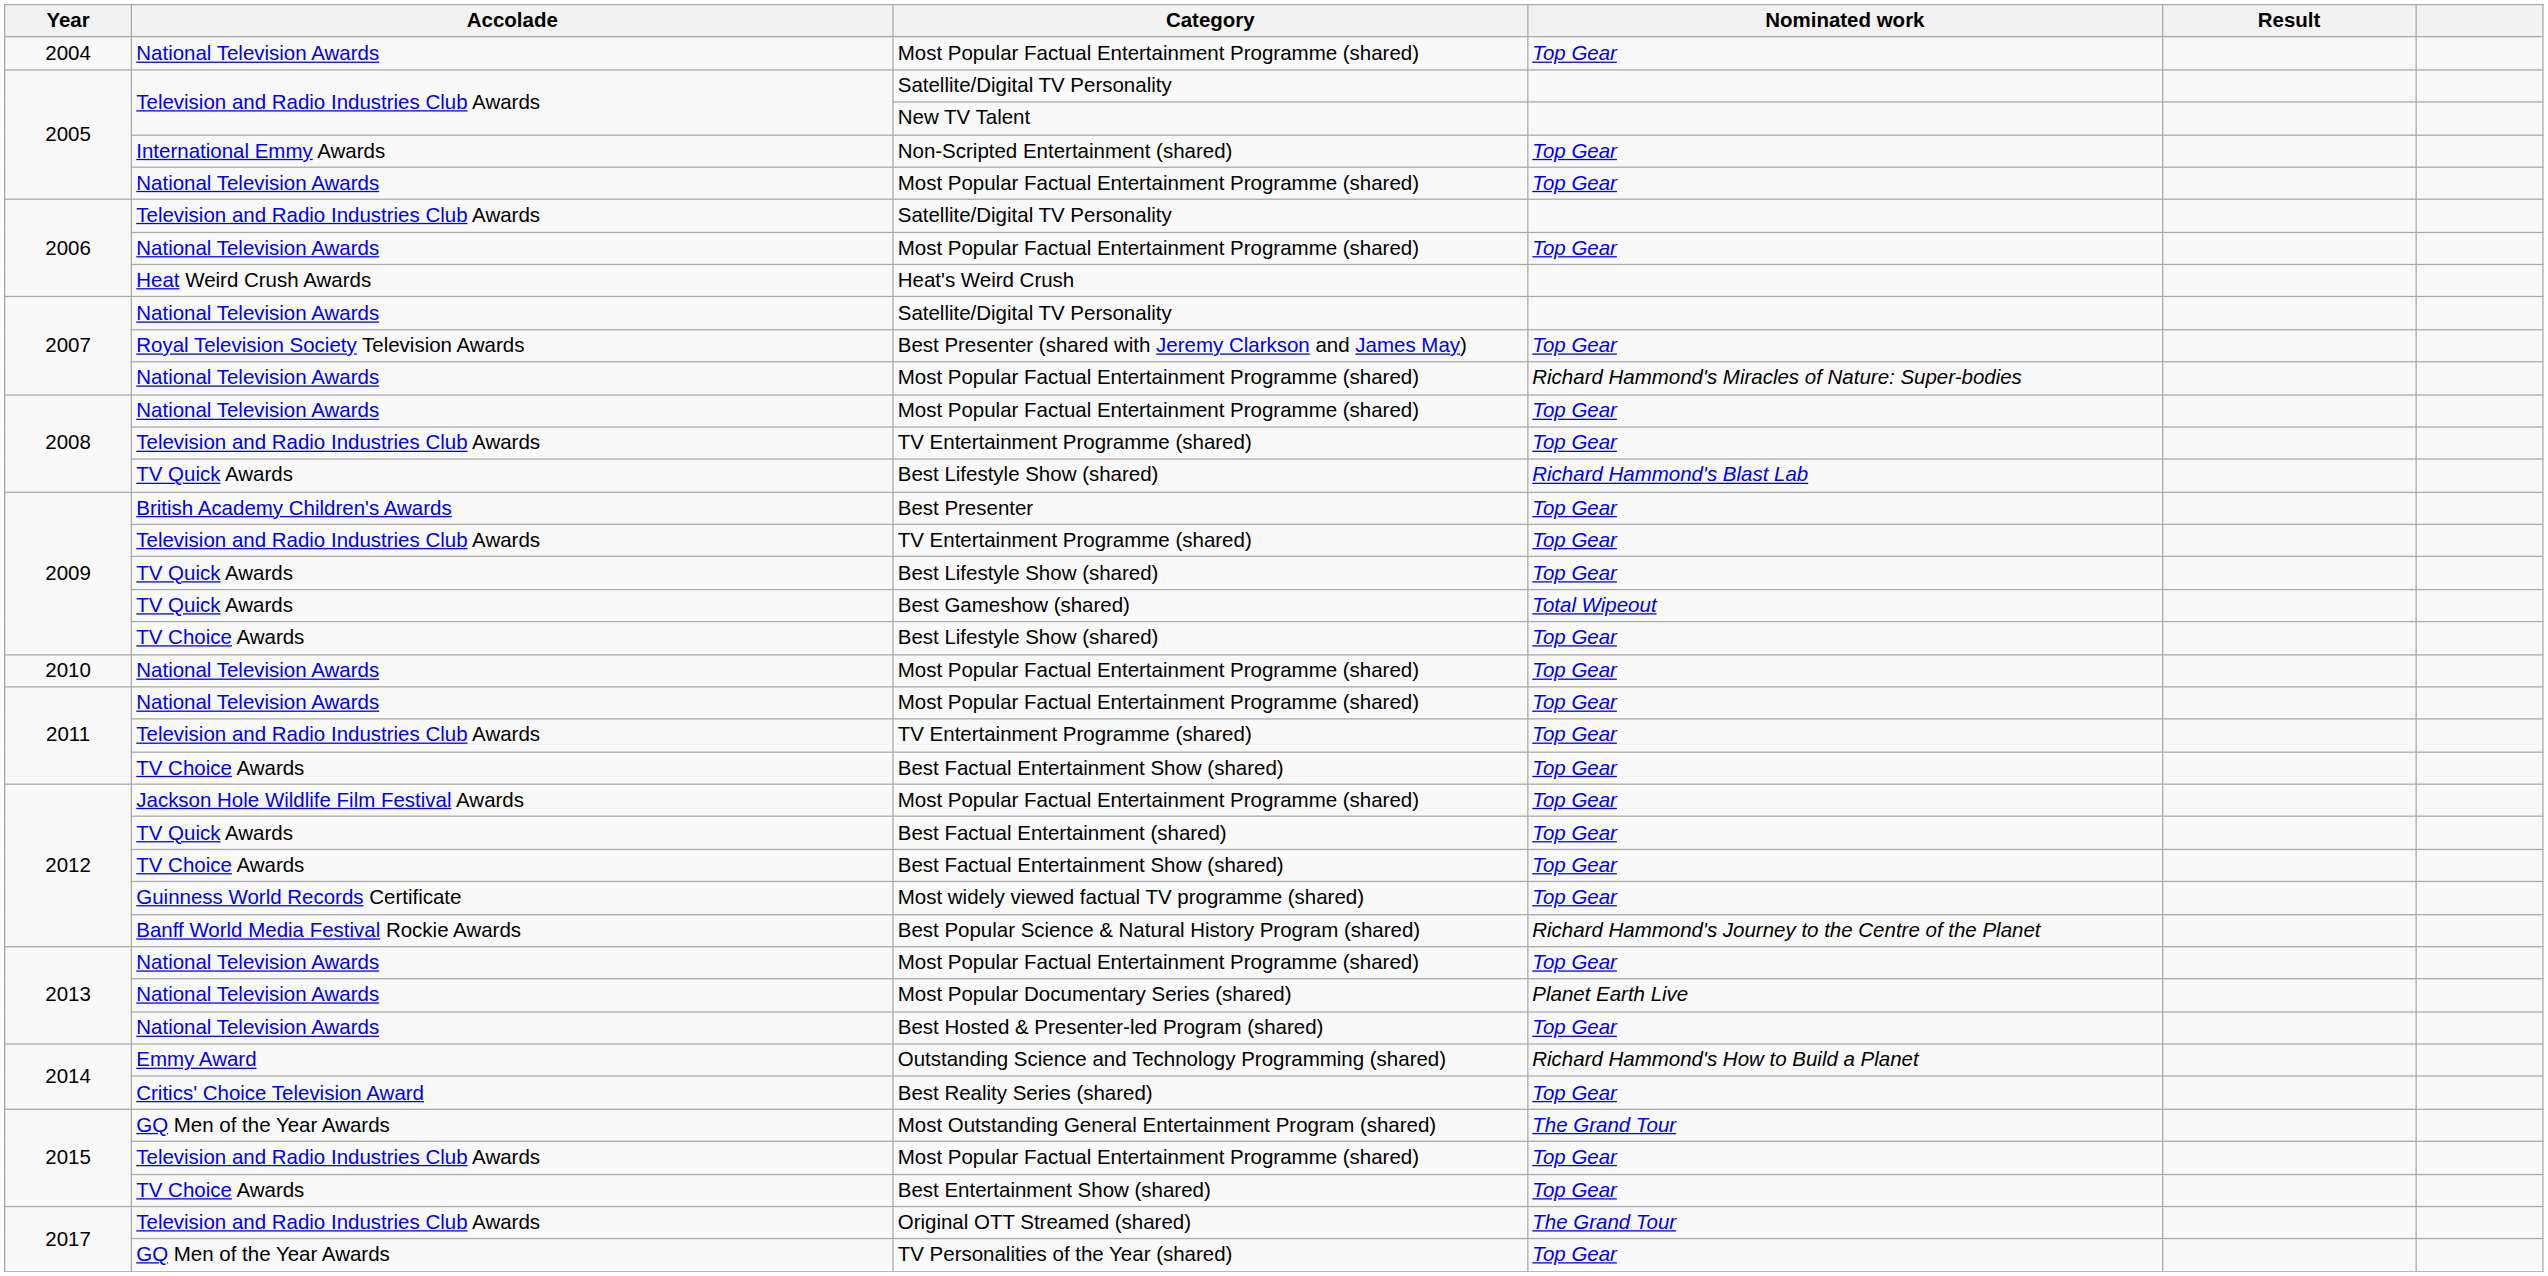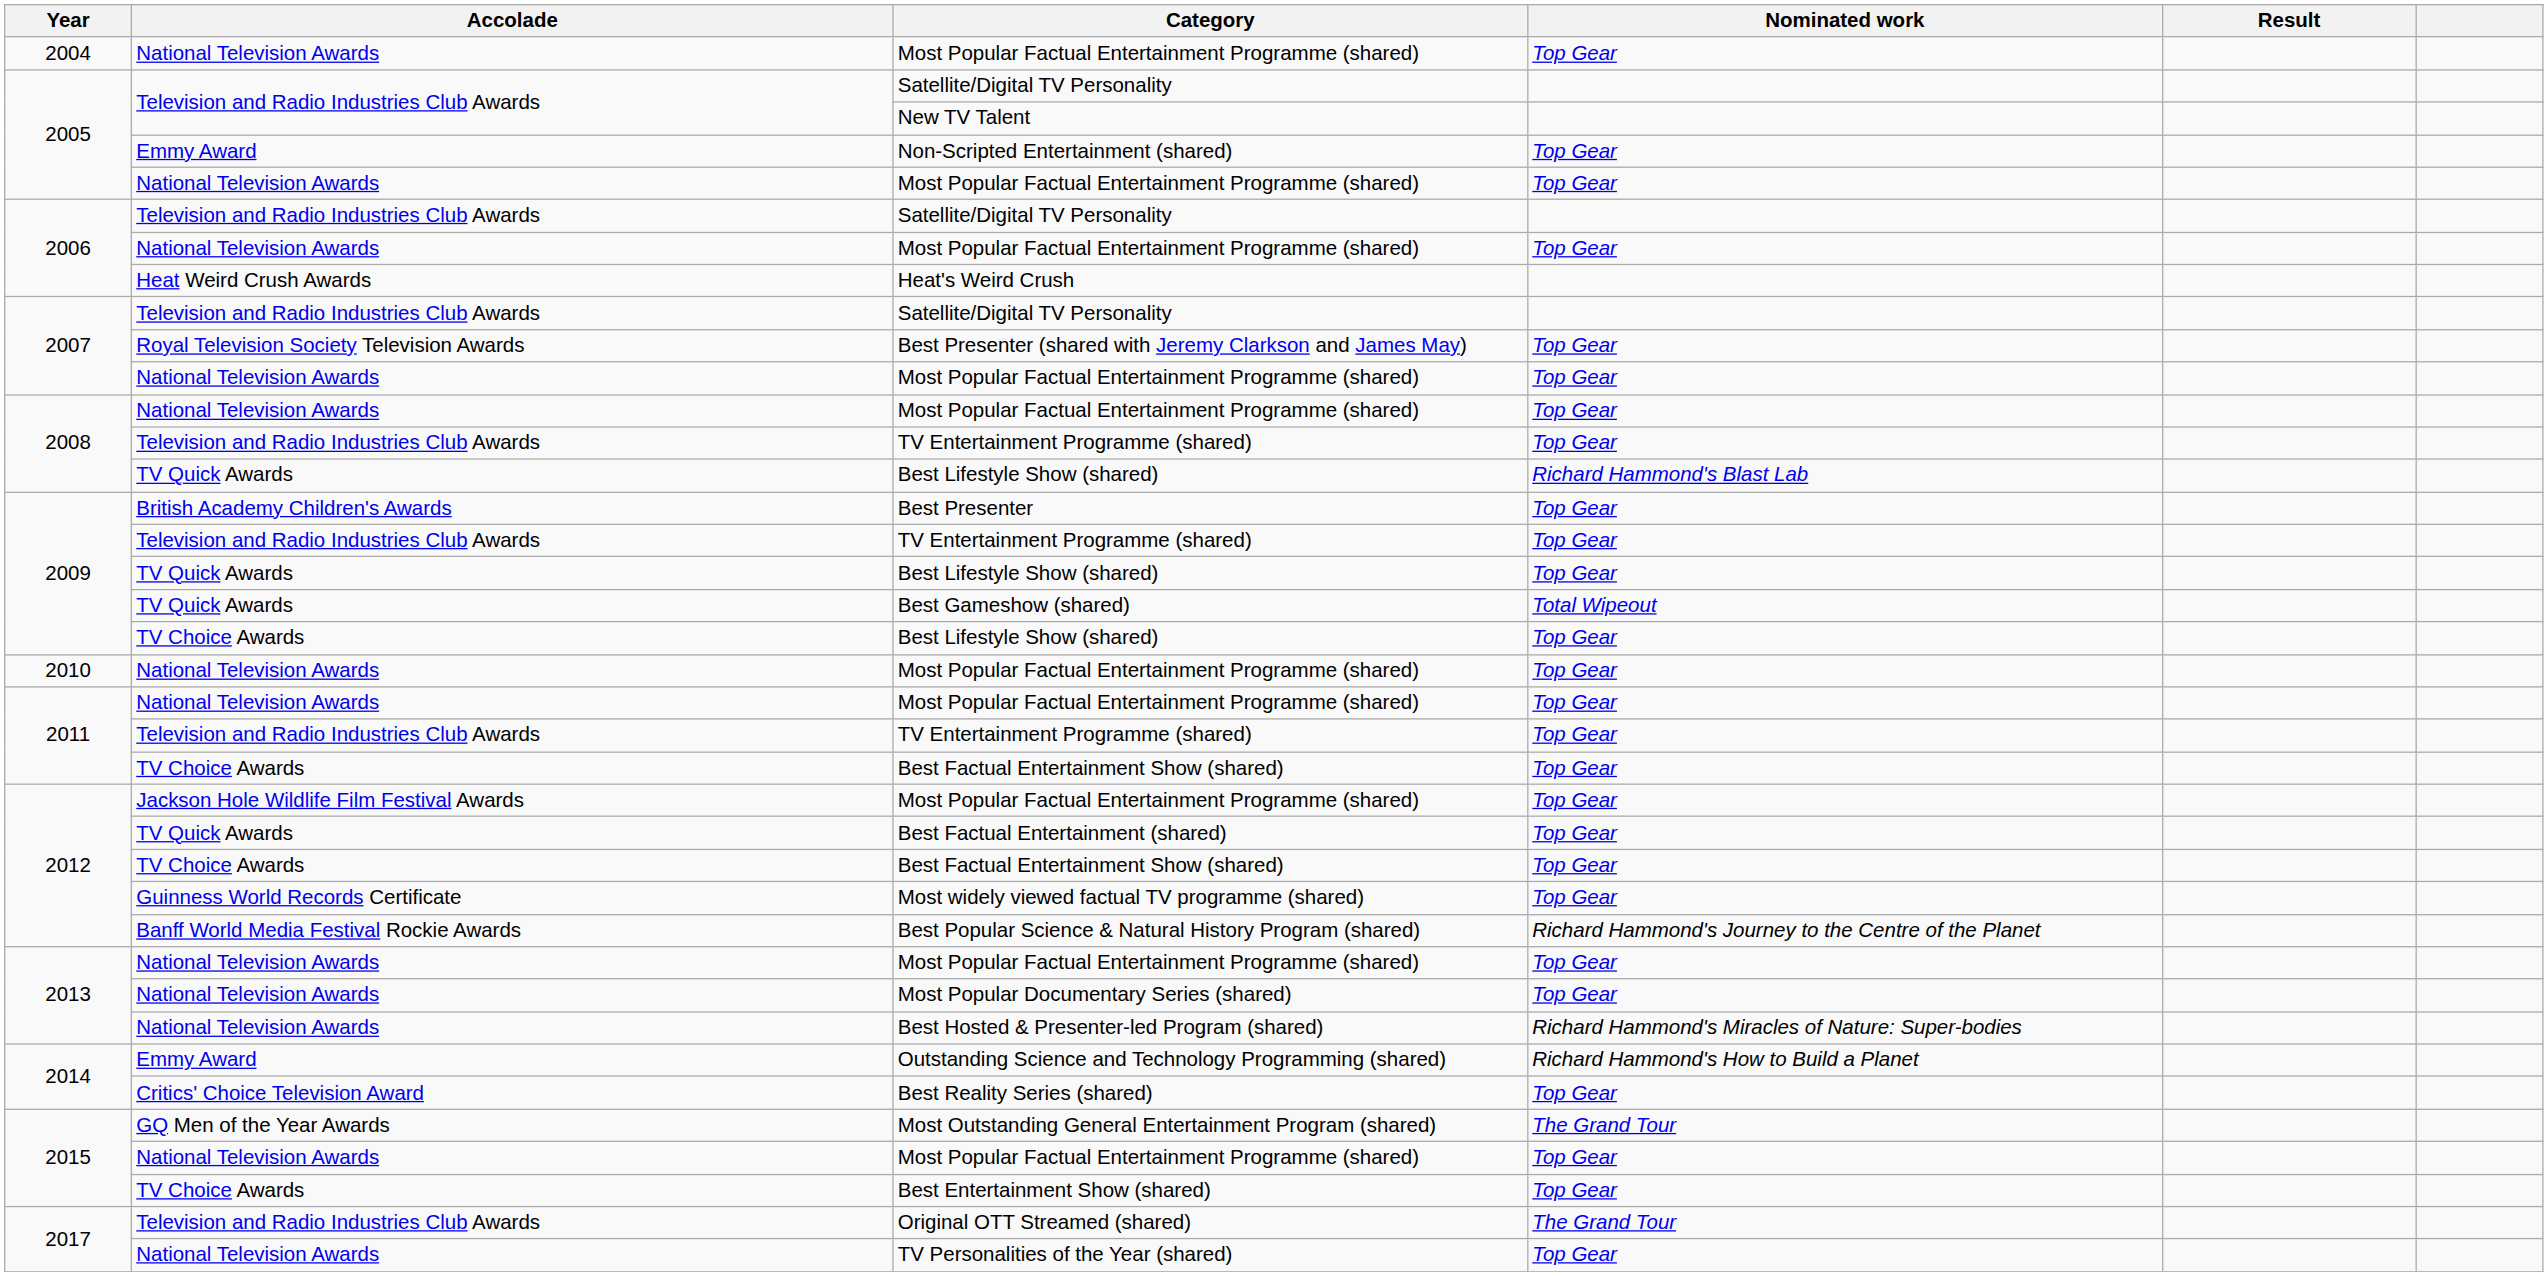Non-Scripted Entertainment (shared) | Accolade: International Emmy Awards -> Emmy Award
2007 / Satellite/Digital TV Personality | Accolade: National Television Awards -> Television and Radio Industries Club Awards
2007 / Most Popular Factual Entertainment Programme (shared) | Nominated work: Richard Hammond's Miracles of Nature: Super-bodies -> Top Gear
Most Popular Documentary Series (shared) | Nominated work: Planet Earth Live -> Top Gear
Best Hosted & Presenter-led Program (shared) | Nominated work: Top Gear -> Richard Hammond's Miracles of Nature: Super-bodies
2015 / Most Popular Factual Entertainment Programme (shared) | Accolade: Television and Radio Industries Club Awards -> National Television Awards
TV Personalities of the Year (shared) | Accolade: GQ Men of the Year Awards -> National Television Awards
